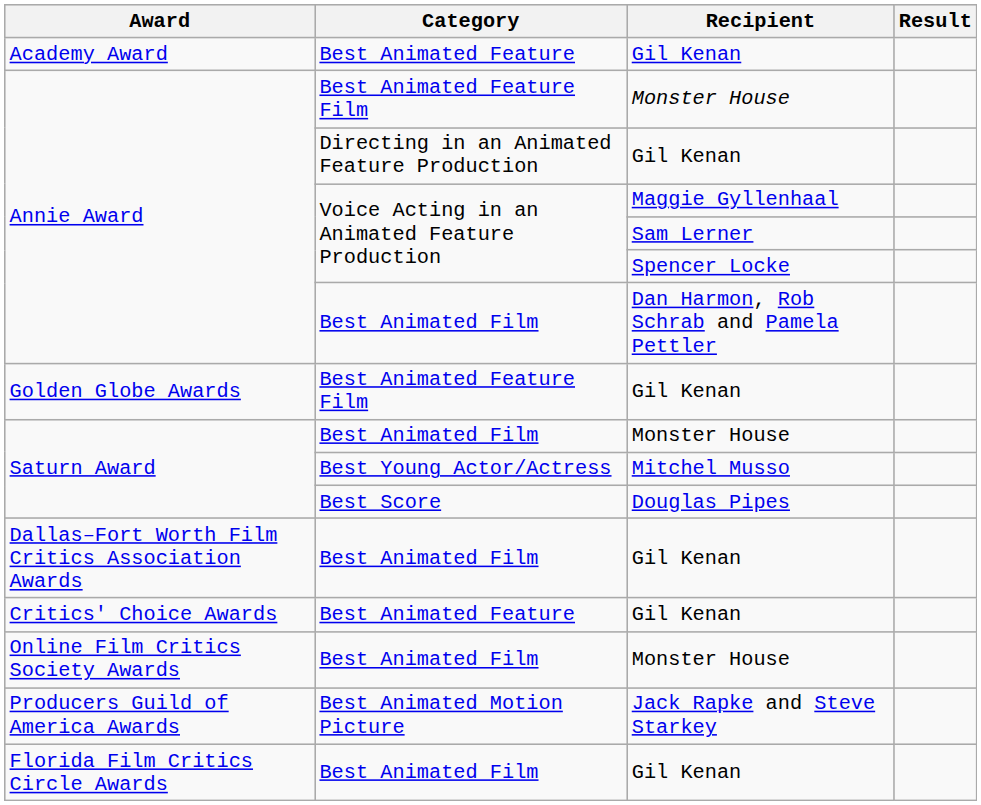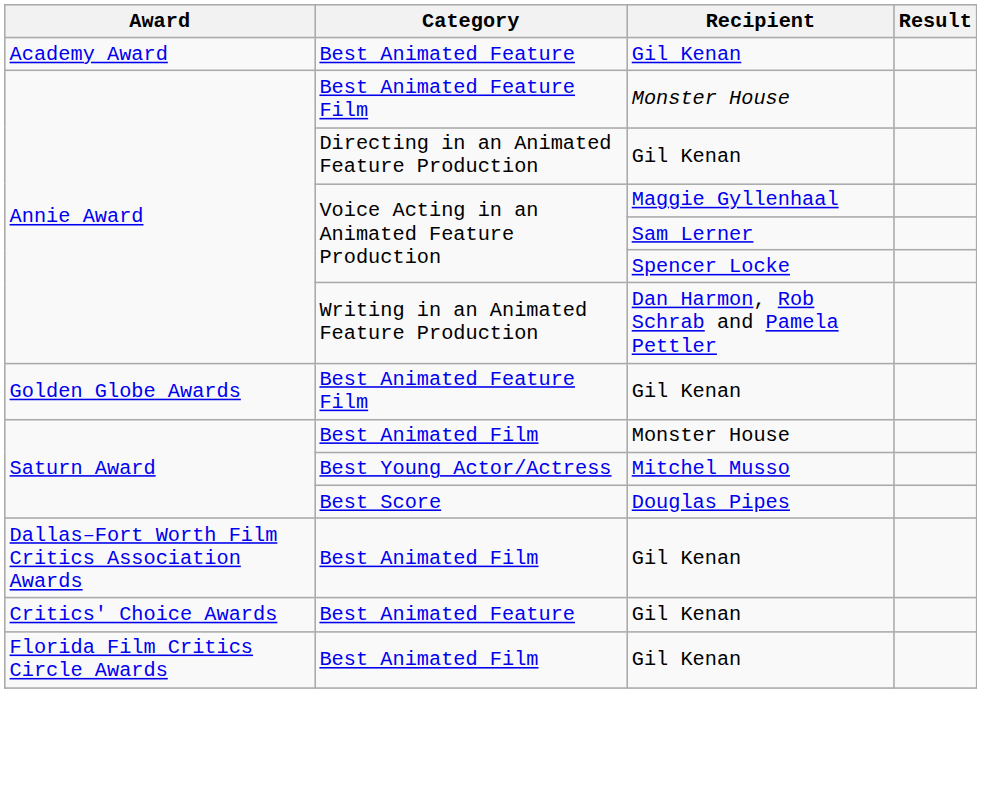Annie Award / Dan Harmon, Rob Schrab and Pamela Pettler | Category: Best Animated Film -> Writing in an Animated Feature Production
- row: Online Film Critics Society Awards | Best Animated Film | Monster House
- row: Producers Guild of America Awards | Best Animated Motion Picture | Jack Rapke and Steve Starkey
